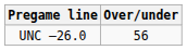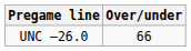UNC –26.0 | Over/under: 56 -> 66
